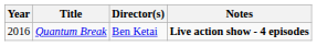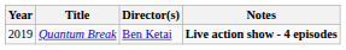Quantum Break | Year: 2016 -> 2019
